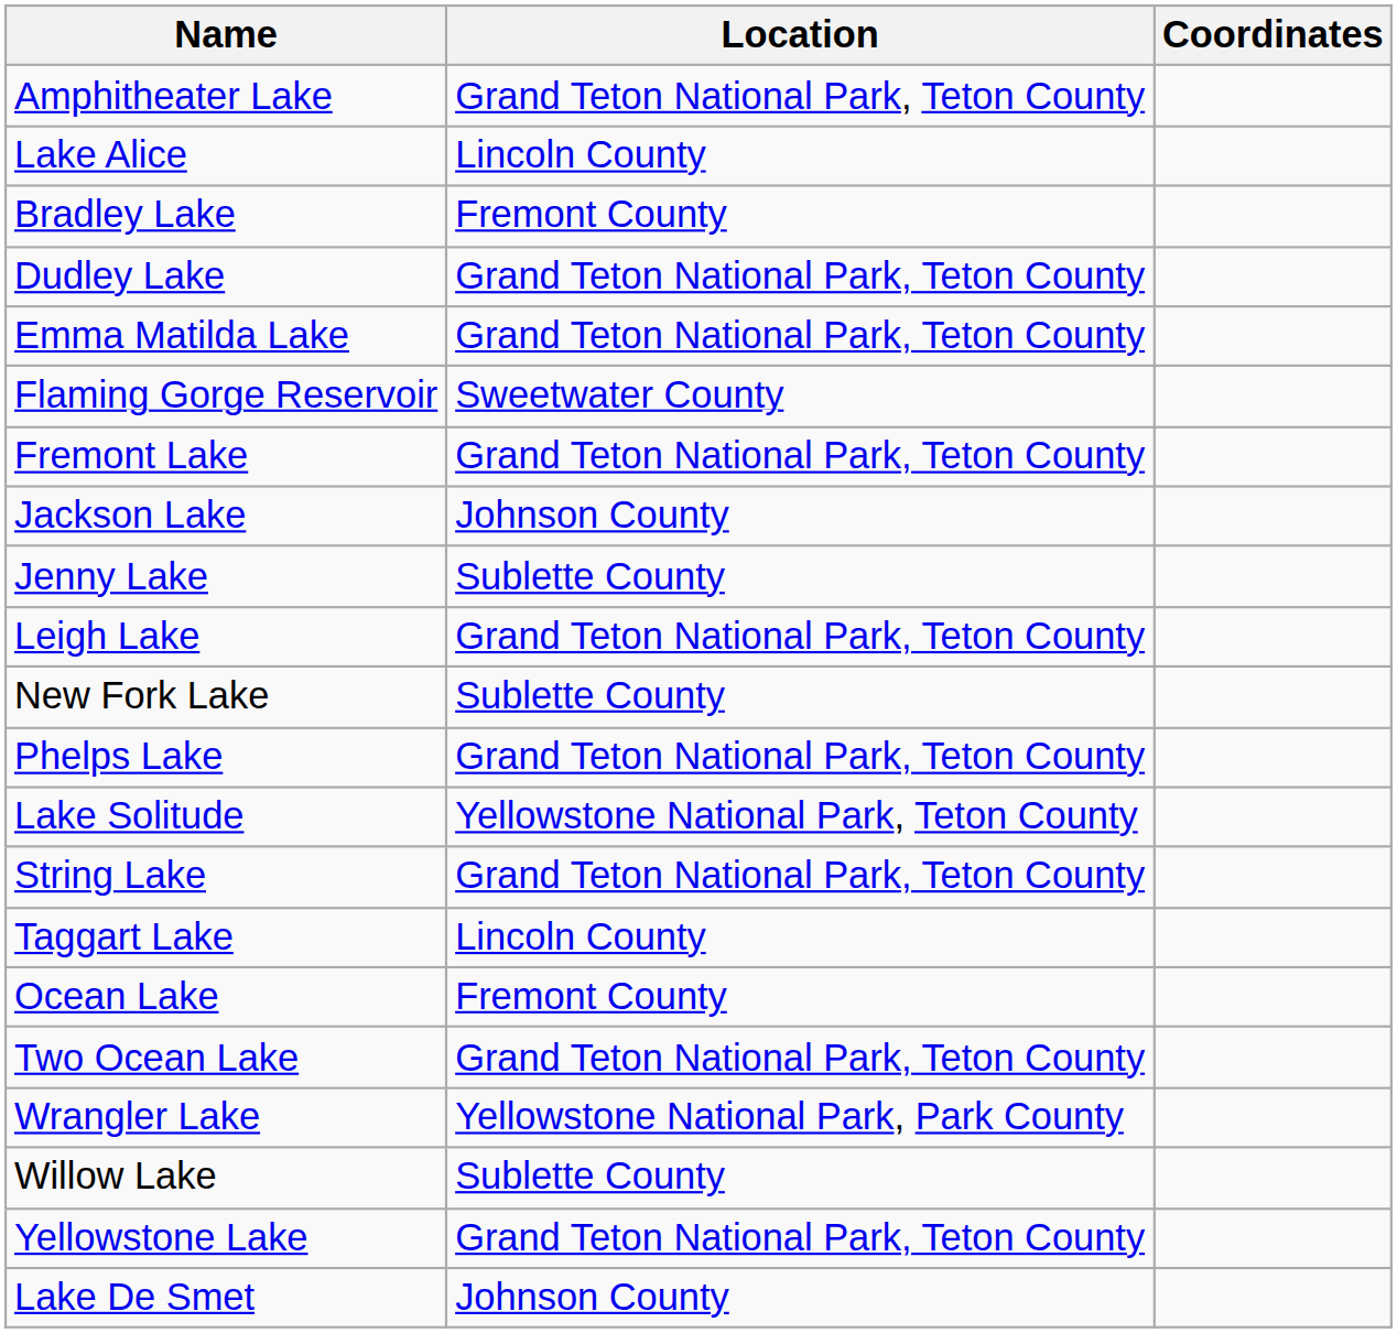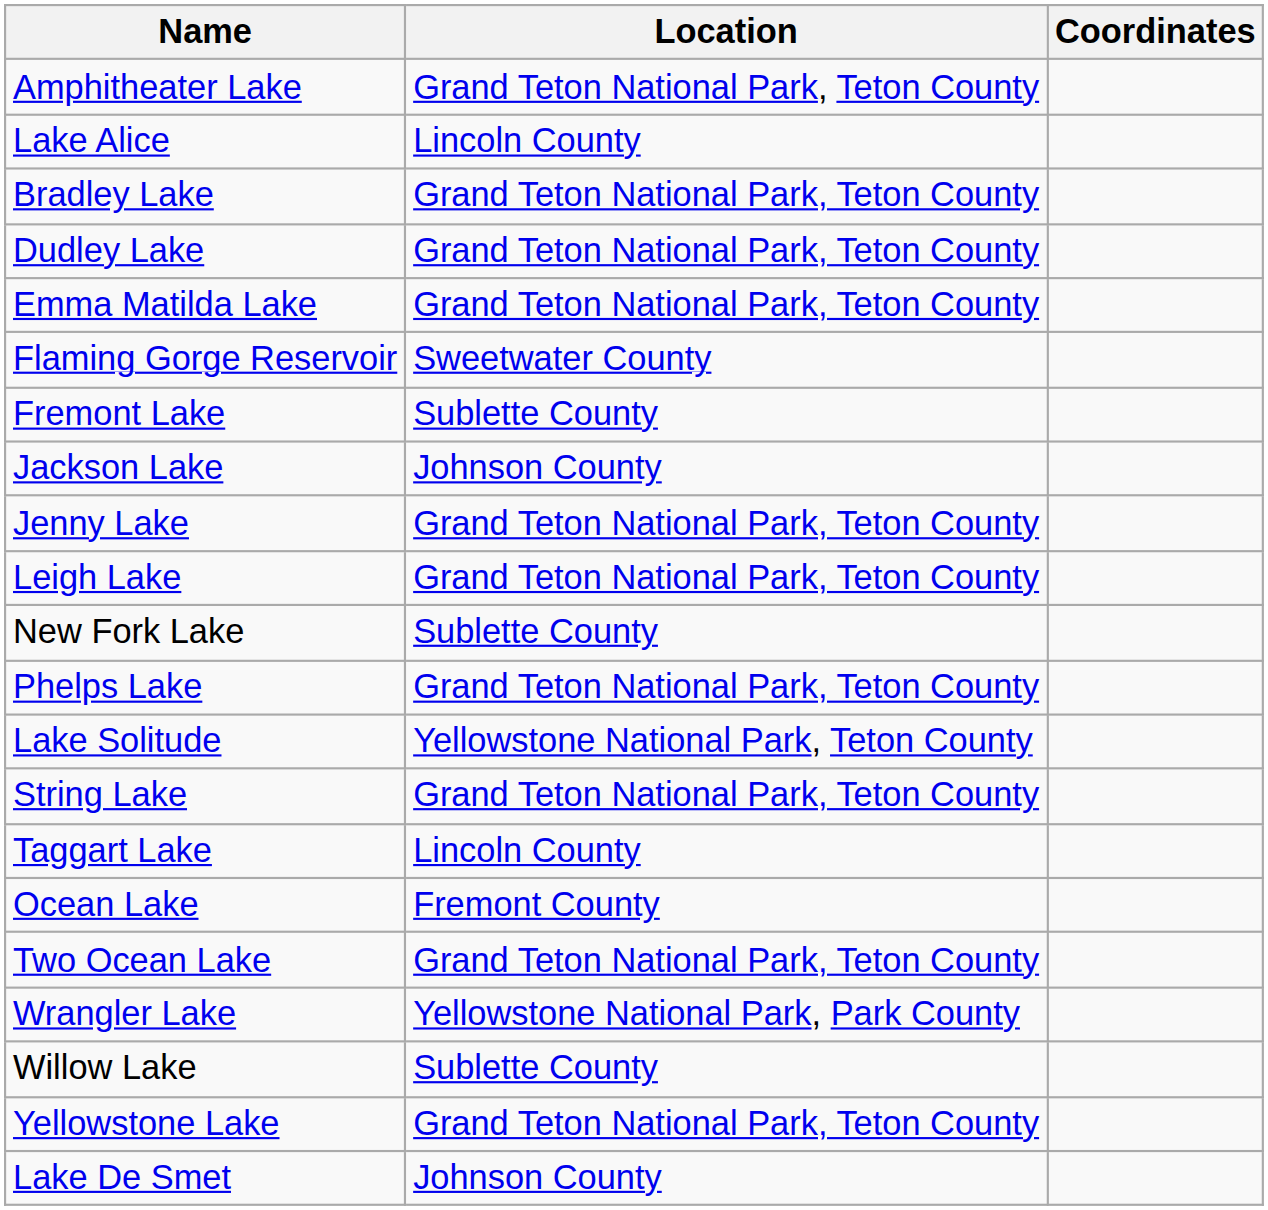Bradley Lake | Location: Fremont County -> Grand Teton National Park, Teton County
Fremont Lake | Location: Grand Teton National Park, Teton County -> Sublette County
Jenny Lake | Location: Sublette County -> Grand Teton National Park, Teton County
